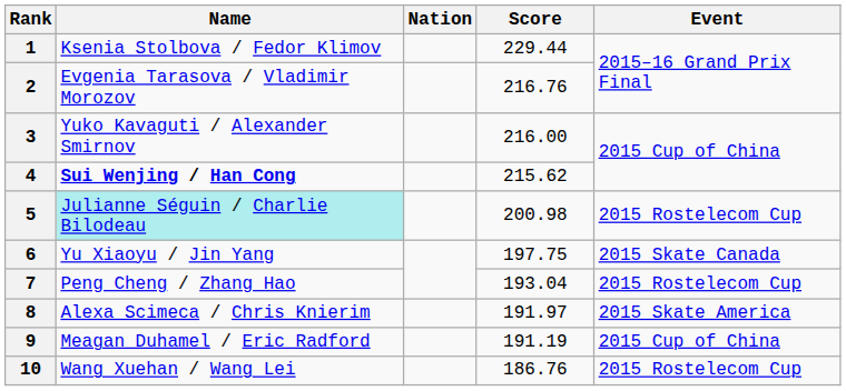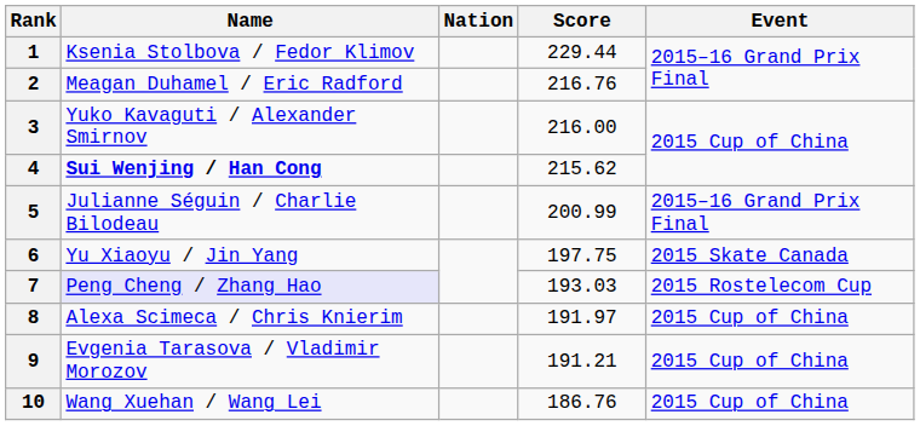2 | Name: Evgenia Tarasova / Vladimir Morozov -> Meagan Duhamel / Eric Radford
5 | Name: paleturquoise background -> no background
5 | Score: 200.98 -> 200.99
5 | Event: 2015 Rostelecom Cup -> 2015–16 Grand Prix Final
7 | Name: no background -> lavender background
7 | Score: 193.04 -> 193.03
8 | Event: 2015 Skate America -> 2015 Cup of China
9 | Name: Meagan Duhamel / Eric Radford -> Evgenia Tarasova / Vladimir Morozov
9 | Score: 191.19 -> 191.21
10 | Event: 2015 Rostelecom Cup -> 2015 Cup of China
